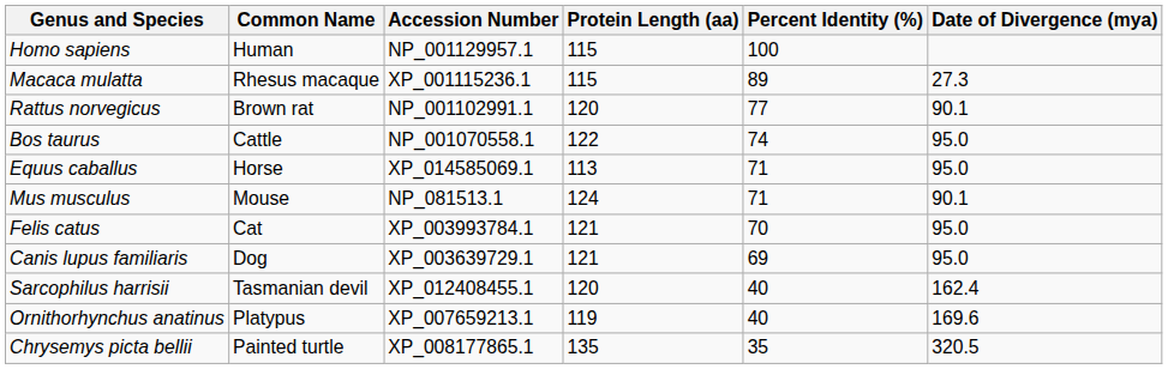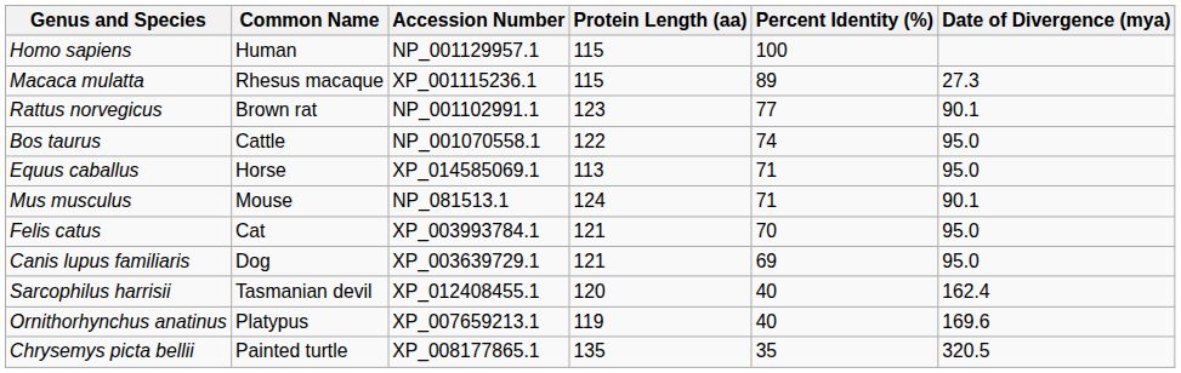Rattus norvegicus | Protein Length (aa): 120 -> 123
